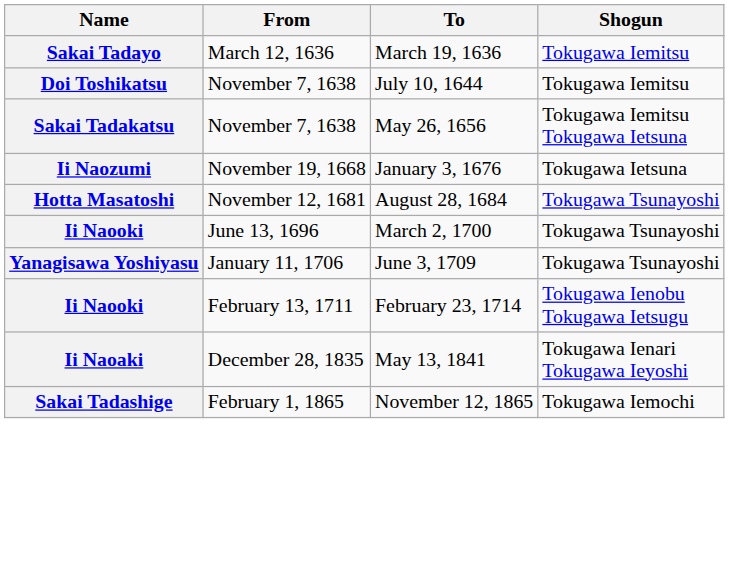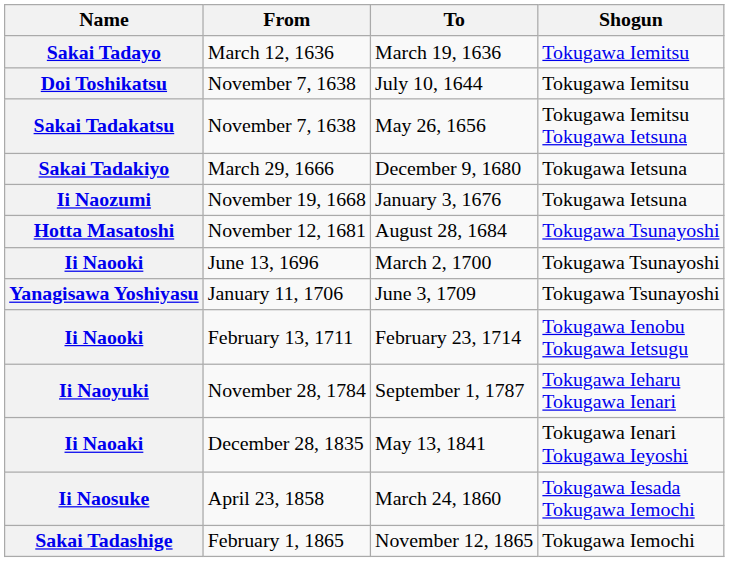+ row: Sakai Tadakiyo | March 29, 1666 | December 9, 1680 | Tokugawa Ietsuna
+ row: Ii Naoyuki | November 28, 1784 | September 1, 1787 | Tokugawa Ieharu Tokugawa Ienari
+ row: Ii Naosuke | April 23, 1858 | March 24, 1860 | Tokugawa Iesada Tokugawa Iemochi
